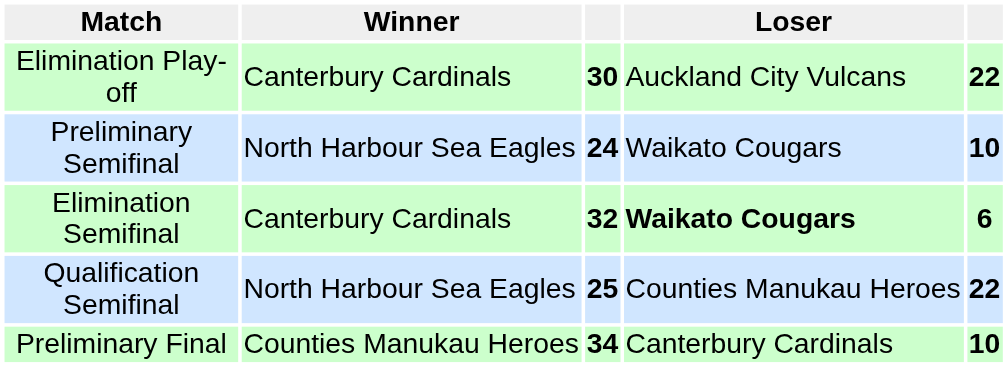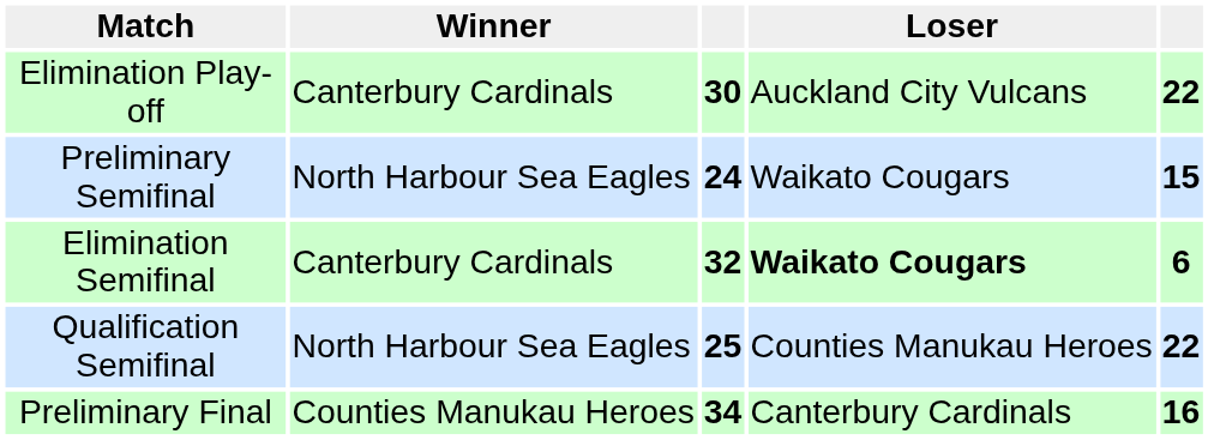Preliminary Semifinal | column 5: 10 -> 15
Preliminary Final | column 5: 10 -> 16
